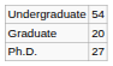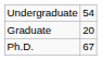Ph.D. | column 2: 27 -> 67
